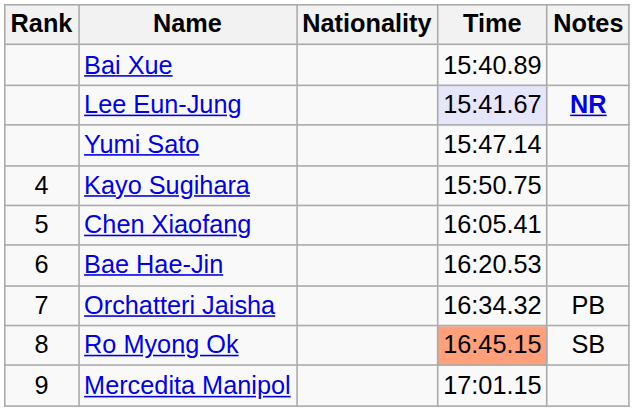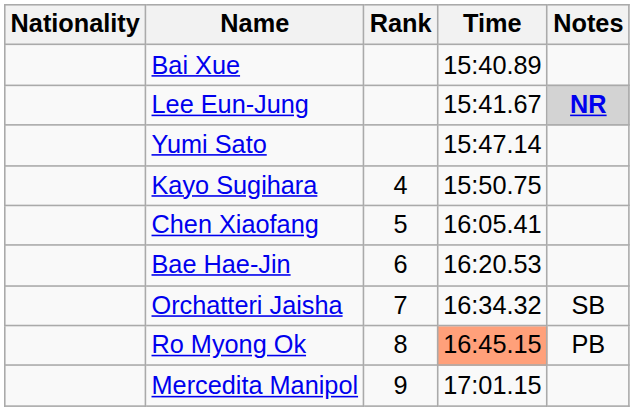columns swapped: Rank <-> Nationality
Lee Eun-Jung | Time: lavender background -> no background
Lee Eun-Jung | Notes: no background -> lightgrey background
Orchatteri Jaisha | Notes: PB -> SB
Ro Myong Ok | Notes: SB -> PB
